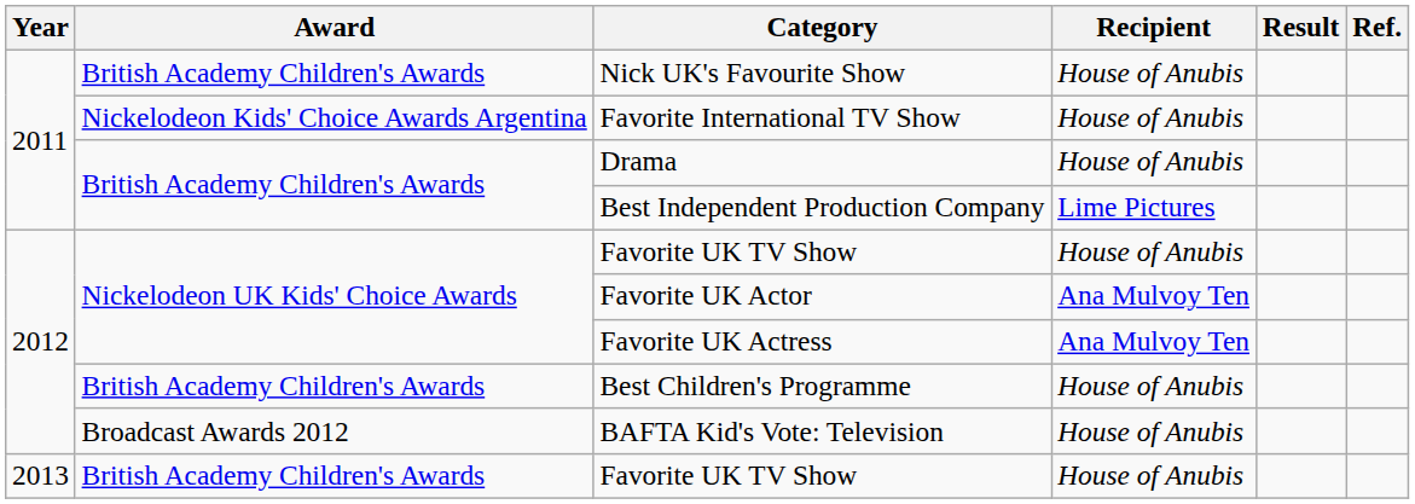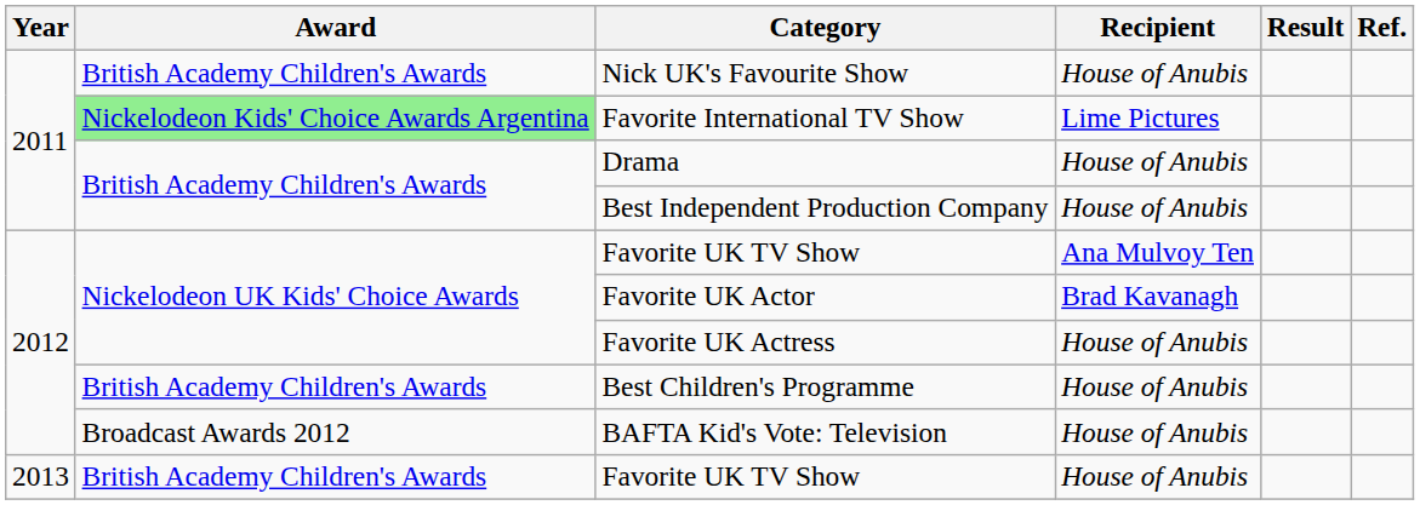Favorite International TV Show | Award: no background -> lightgreen background
Favorite International TV Show | Recipient: House of Anubis -> Lime Pictures
Best Independent Production Company | Recipient: Lime Pictures -> House of Anubis
2012 / Favorite UK TV Show | Recipient: House of Anubis -> Ana Mulvoy Ten
Favorite UK Actor | Recipient: Ana Mulvoy Ten -> Brad Kavanagh
Favorite UK Actress | Recipient: Ana Mulvoy Ten -> House of Anubis
